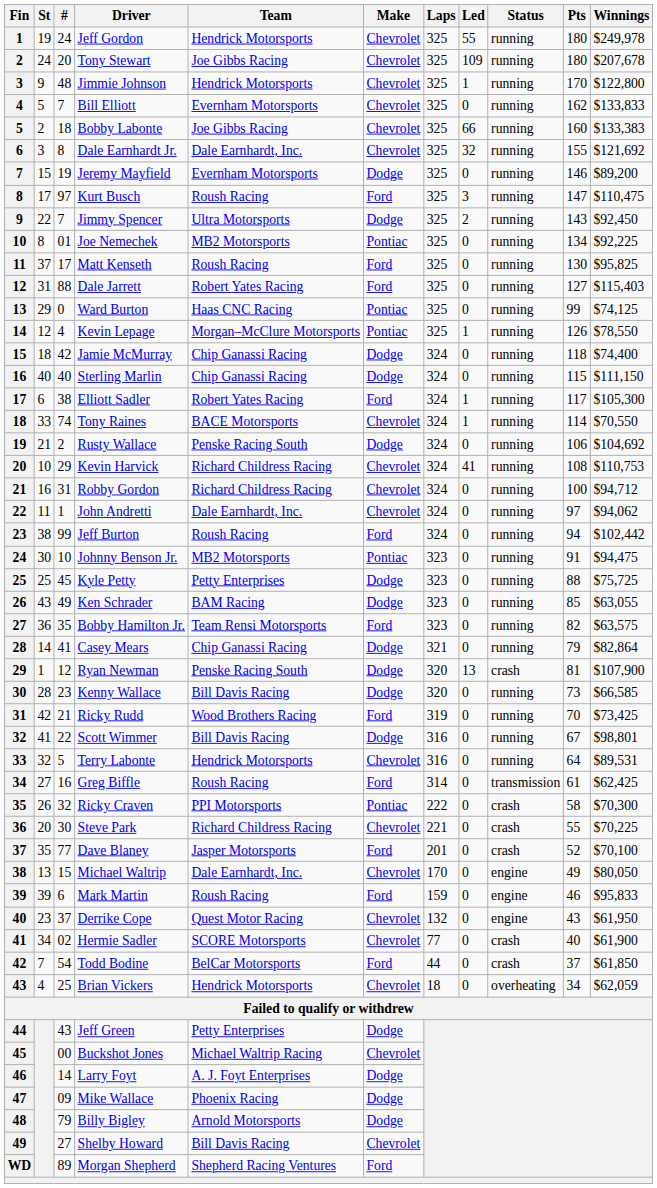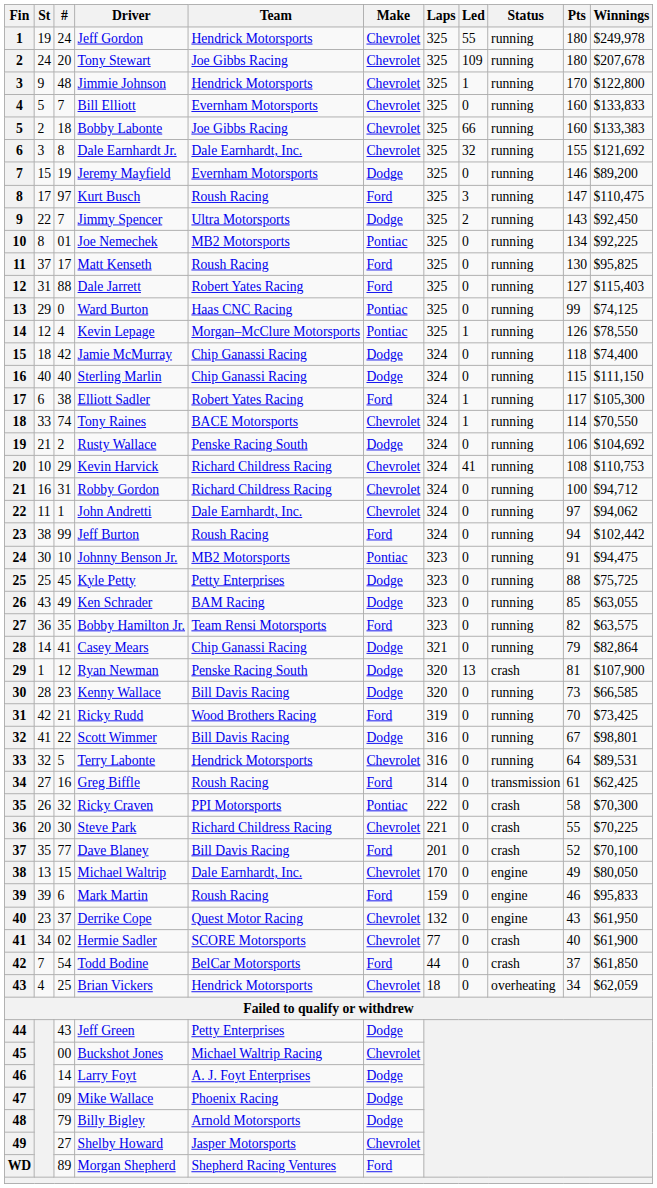Bill Elliott | Pts: 162 -> 160
Dave Blaney | Team: Jasper Motorsports -> Bill Davis Racing
Shelby Howard | Team: Bill Davis Racing -> Jasper Motorsports
